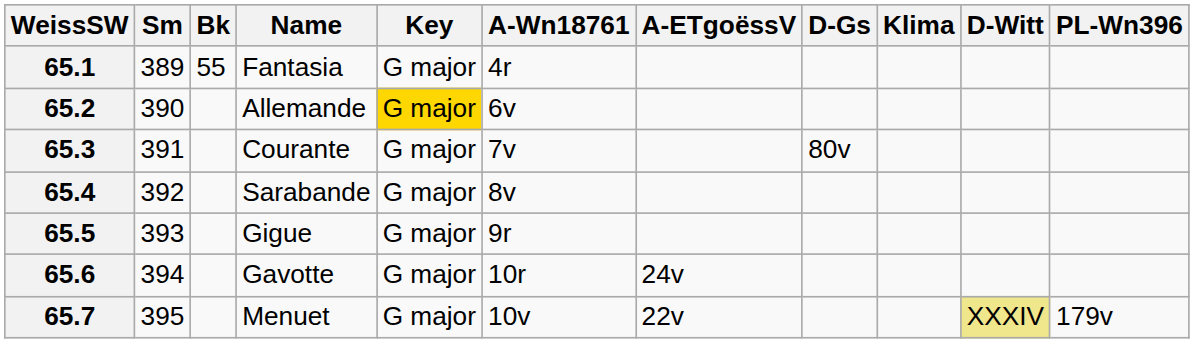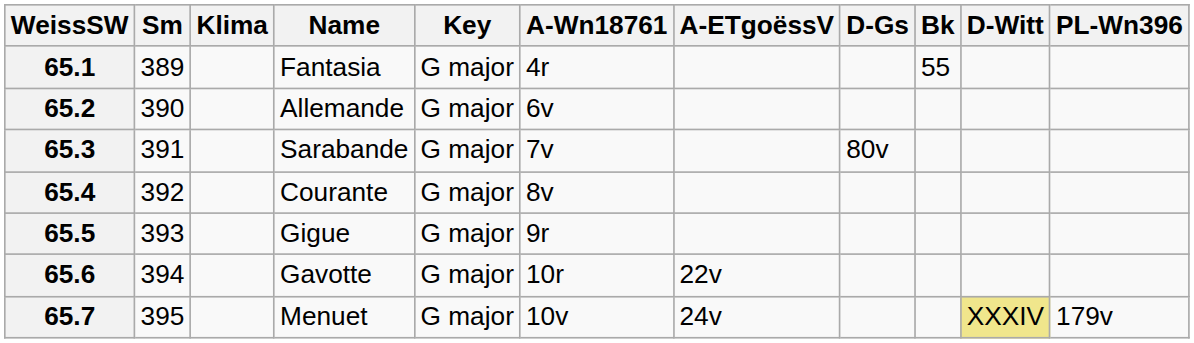columns swapped: Klima <-> Bk
65.2 | Key: gold background -> no background
65.3 | Name: Courante -> Sarabande
65.4 | Name: Sarabande -> Courante
65.6 | A-ETgoëssV: 24v -> 22v
65.7 | A-ETgoëssV: 22v -> 24v
